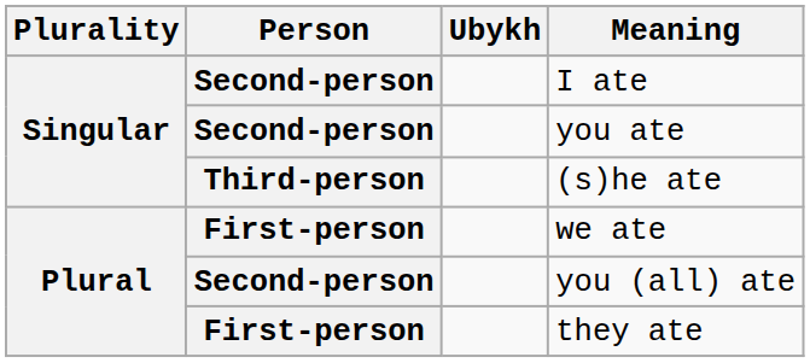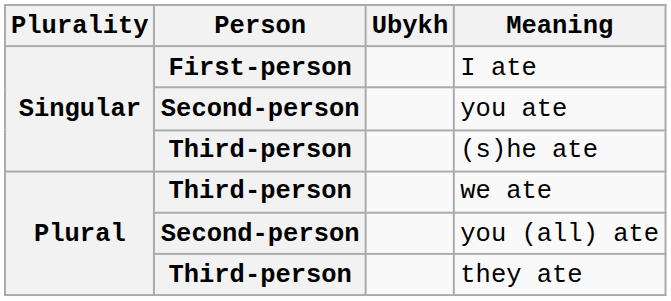I ate | Person: Second-person -> First-person
we ate | Person: First-person -> Third-person
they ate | Person: First-person -> Third-person
